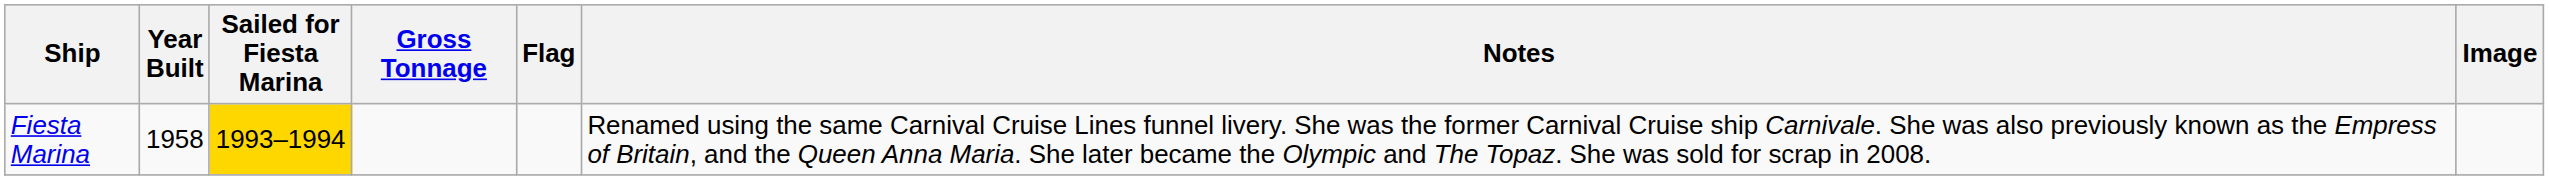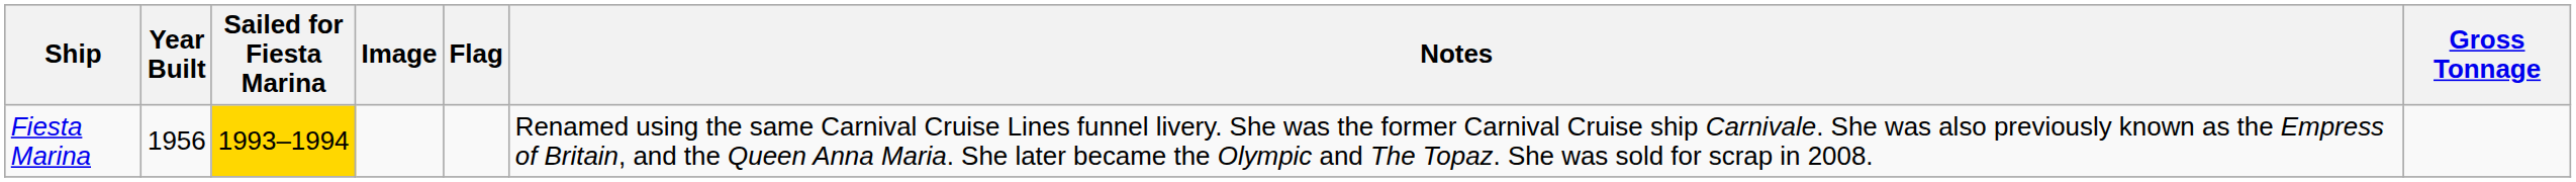columns swapped: Gross Tonnage <-> Image
Fiesta Marina | Year Built: 1958 -> 1956
